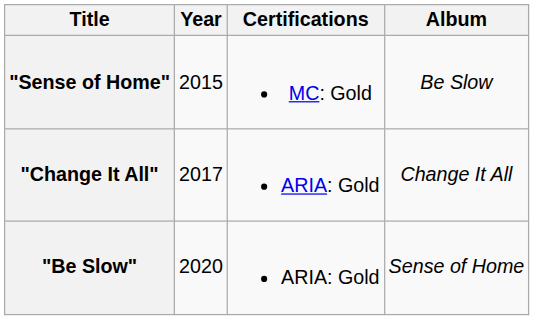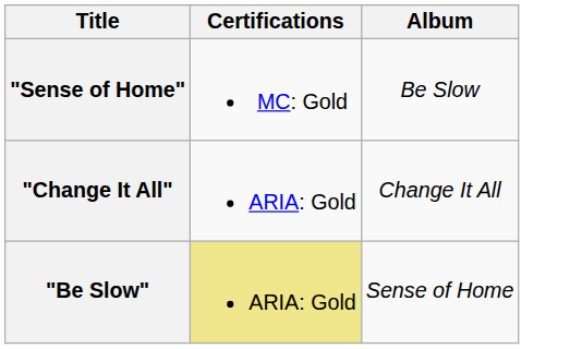- column: Year | 2015 | 2017 | 2020
"Be Slow" | Certifications: no background -> khaki background
